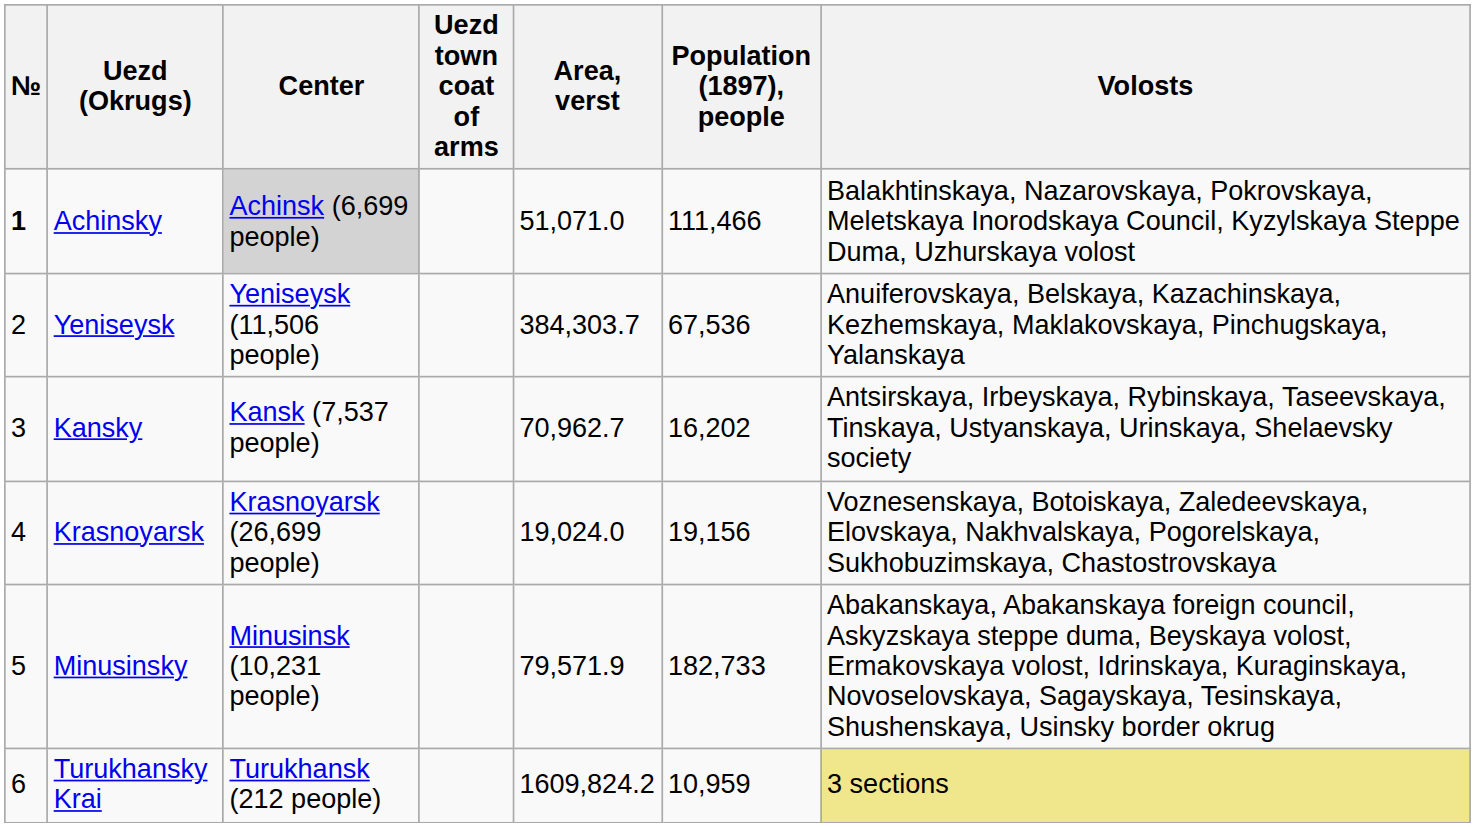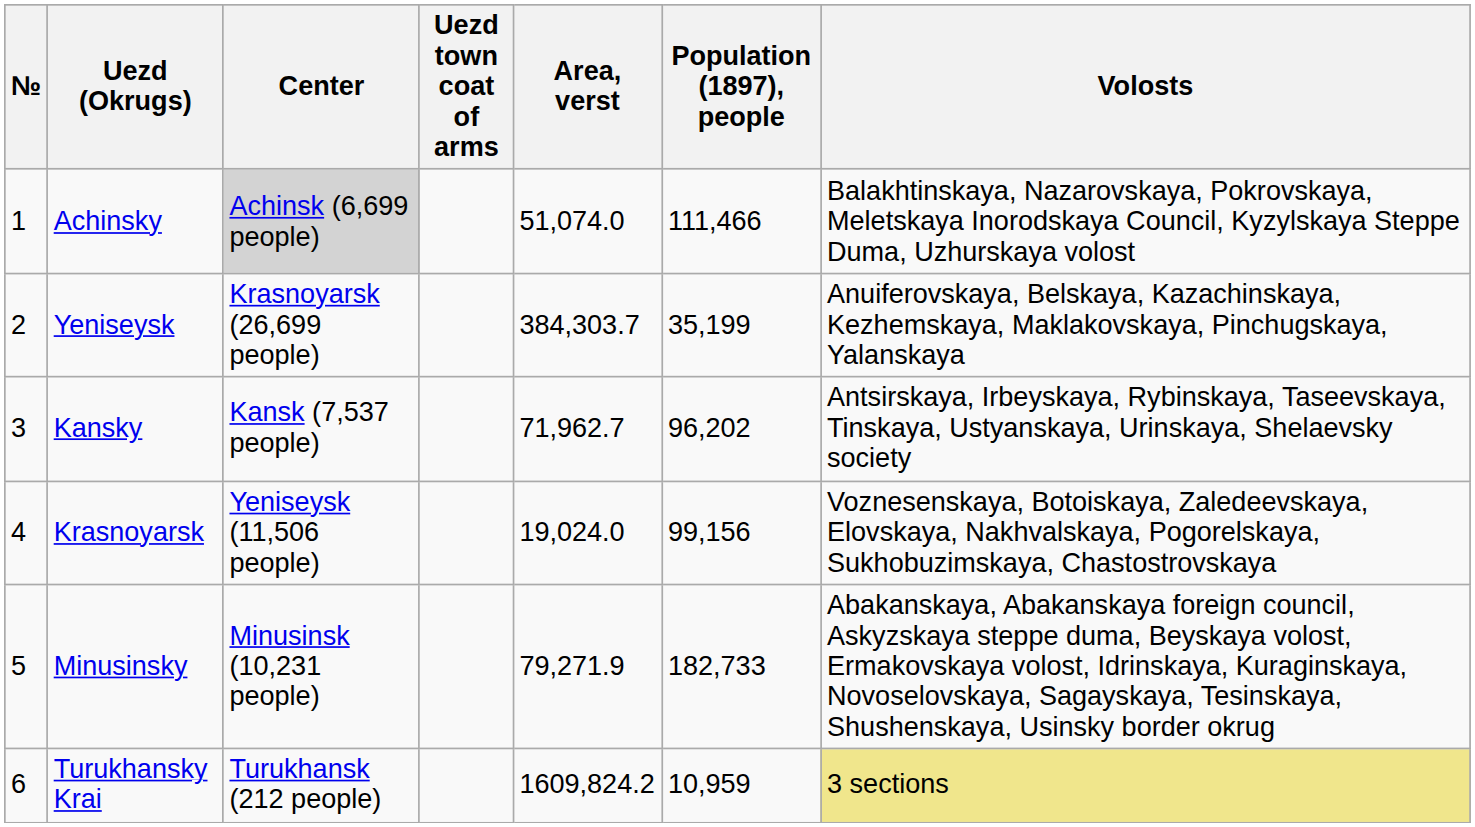Achinsky | №: bold -> normal
Achinsky | Area, verst: 51,071.0 -> 51,074.0
Yeniseysk | Center: Yeniseysk (11,506 people) -> Krasnoyarsk (26,699 people)
Yeniseysk | Population (1897), people: 67,536 -> 35,199
Kansky | Area, verst: 70,962.7 -> 71,962.7
Kansky | Population (1897), people: 16,202 -> 96,202
Krasnoyarsk | Center: Krasnoyarsk (26,699 people) -> Yeniseysk (11,506 people)
Krasnoyarsk | Population (1897), people: 19,156 -> 99,156
Minusinsky | Area, verst: 79,571.9 -> 79,271.9
